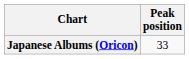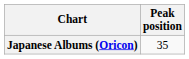Japanese Albums (Oricon) | Peak position: 33 -> 35
